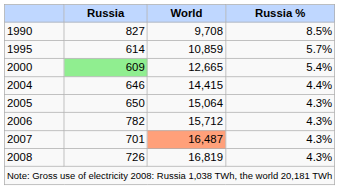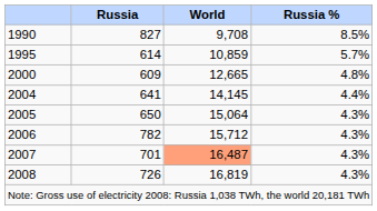2000 | Russia: lightgreen background -> no background
2000 | Russia %: 5.4% -> 4.8%
2004 | Russia: 646 -> 641
2004 | World: 14,415 -> 14,145
